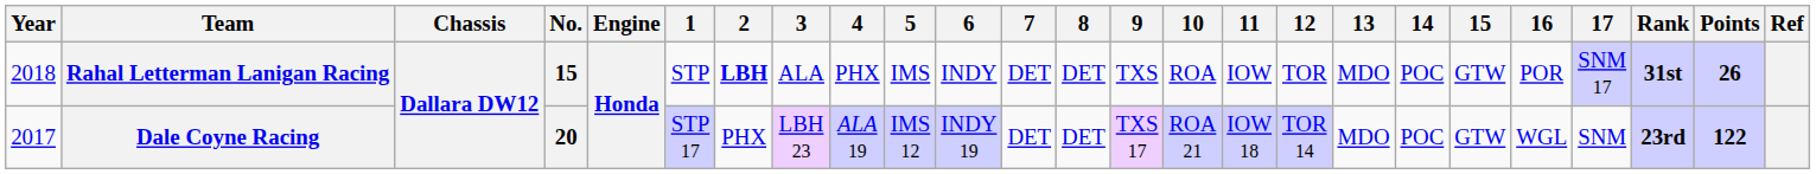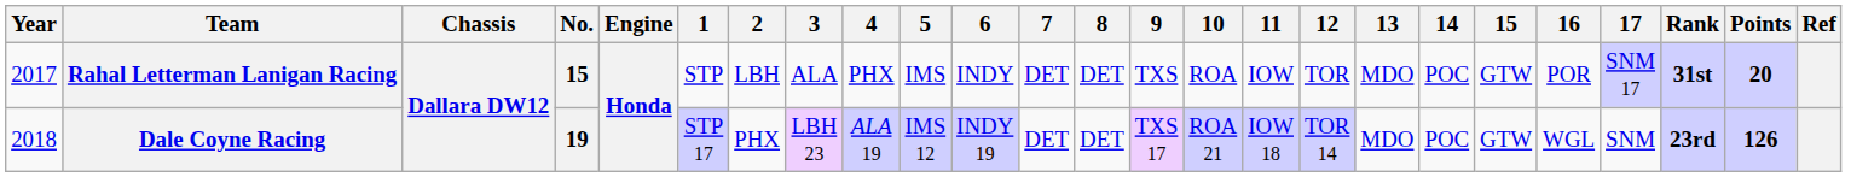Rahal Letterman Lanigan Racing | Year: 2018 -> 2017
Rahal Letterman Lanigan Racing | 2: bold -> normal
Rahal Letterman Lanigan Racing | Points: 26 -> 20
Dale Coyne Racing | Year: 2017 -> 2018
Dale Coyne Racing | No.: 20 -> 19
Dale Coyne Racing | Points: 122 -> 126
